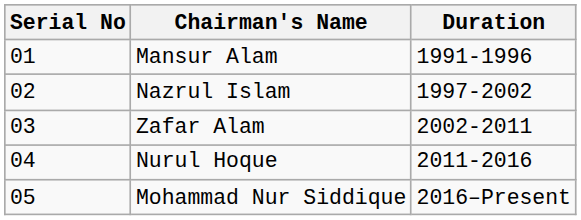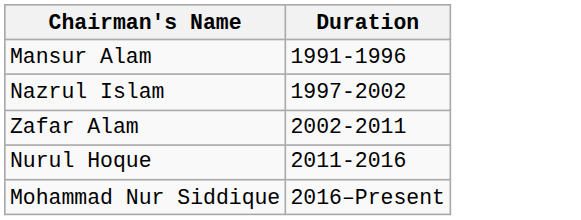- column: Serial No | 01 | 02 | 03 | 04 | 05
